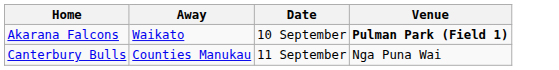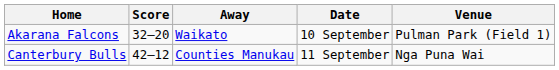+ column: Score | 32–20 | 42–12
Akarana Falcons | Venue: bold -> normal
